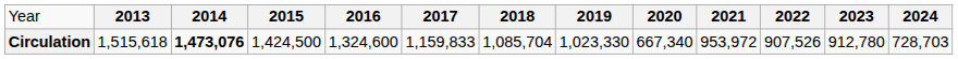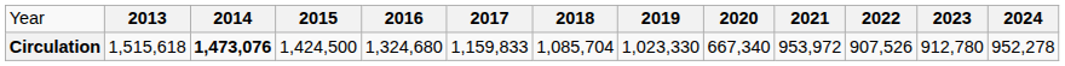Circulation | column 5: 1,324,600 -> 1,324,680
Circulation | column 13: 728,703 -> 952,278
